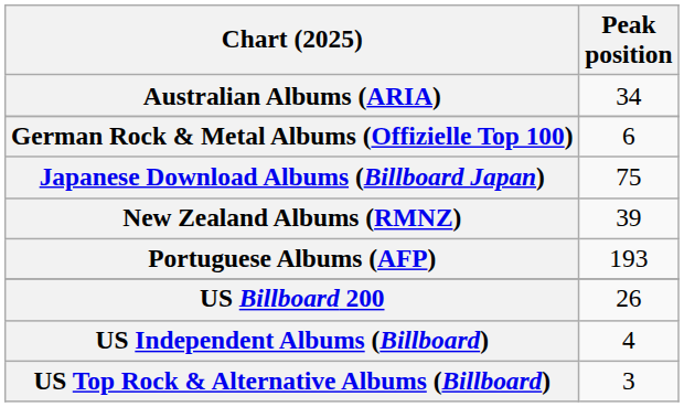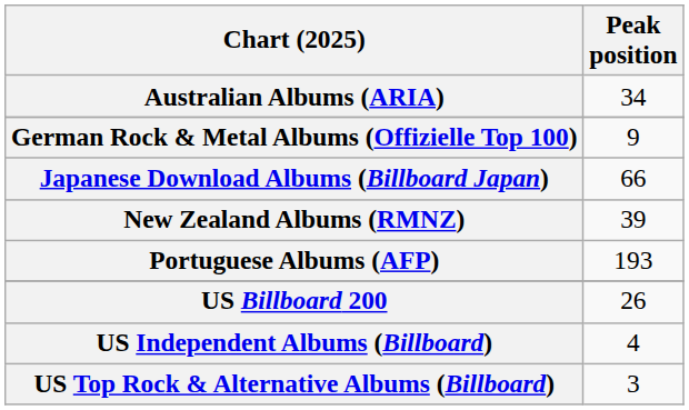German Rock & Metal Albums (Offizielle Top 100) | Peak position: 6 -> 9
Japanese Download Albums (Billboard Japan) | Peak position: 75 -> 66
